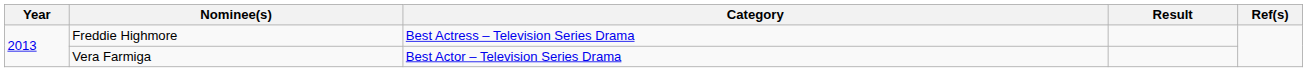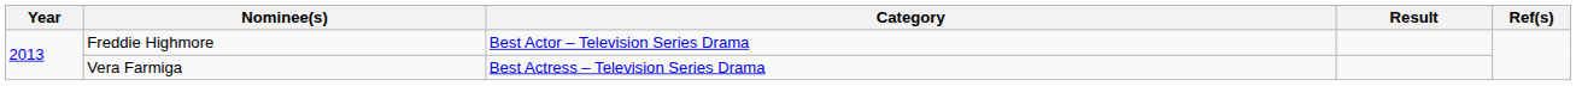Freddie Highmore | Category: Best Actress – Television Series Drama -> Best Actor – Television Series Drama
Vera Farmiga | Category: Best Actor – Television Series Drama -> Best Actress – Television Series Drama
